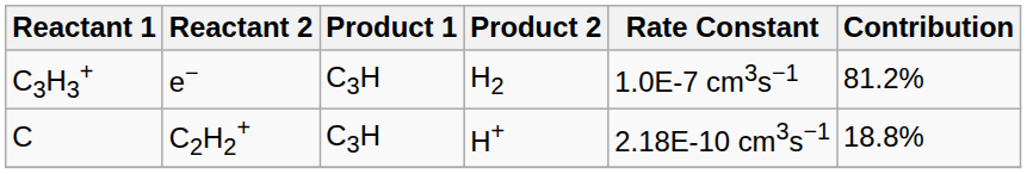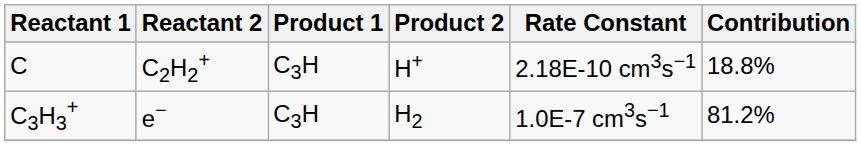rows swapped: C3H3+ <-> C
